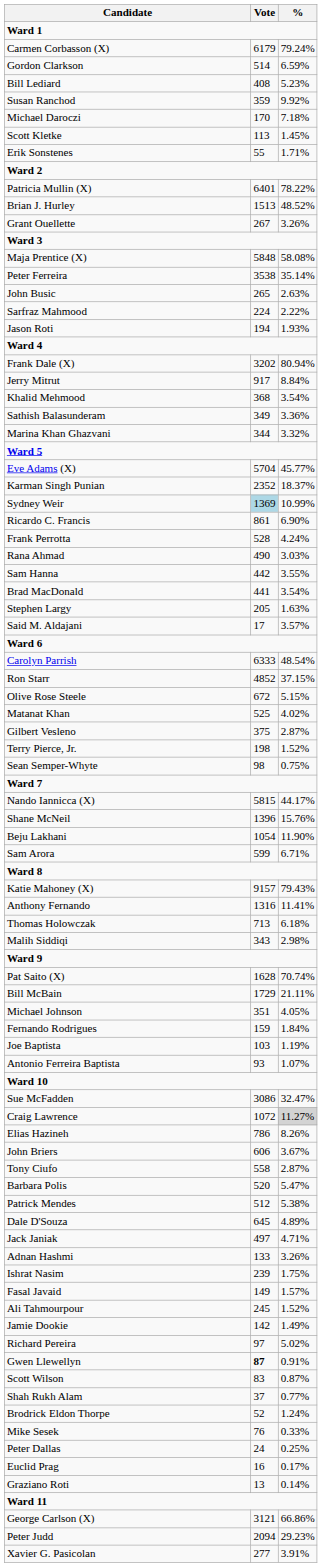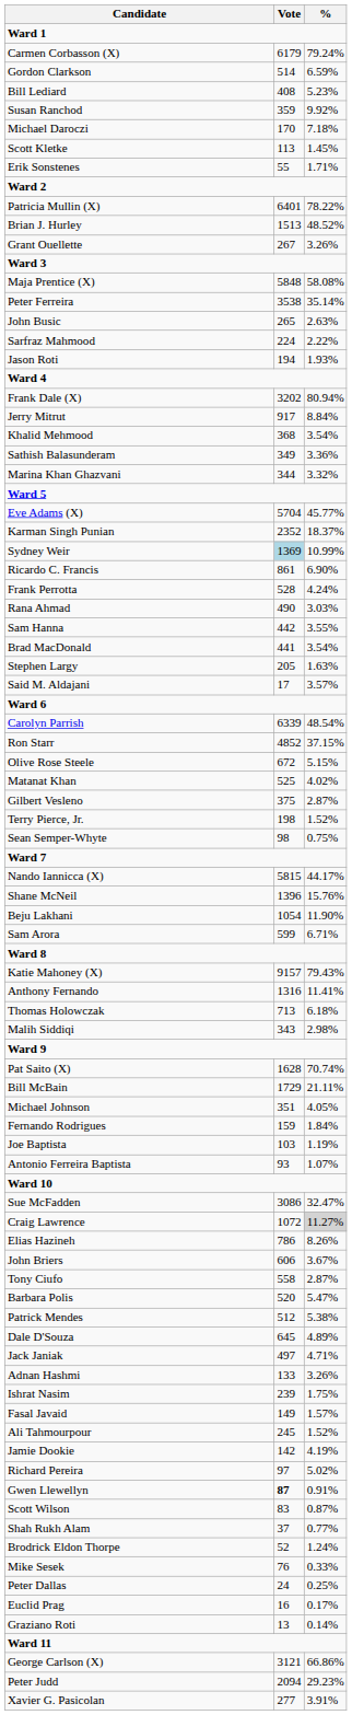Carolyn Parrish | Vote: 6333 -> 6339
Jamie Dookie | %: 1.49% -> 4.19%
